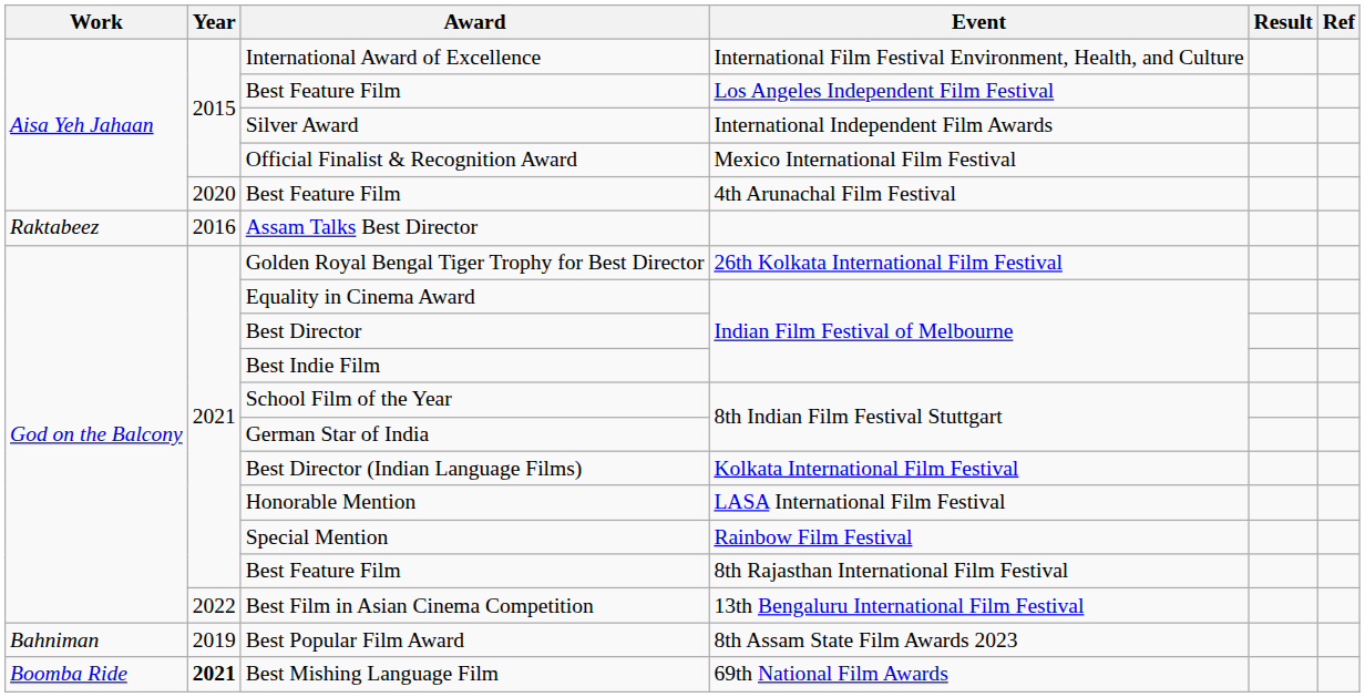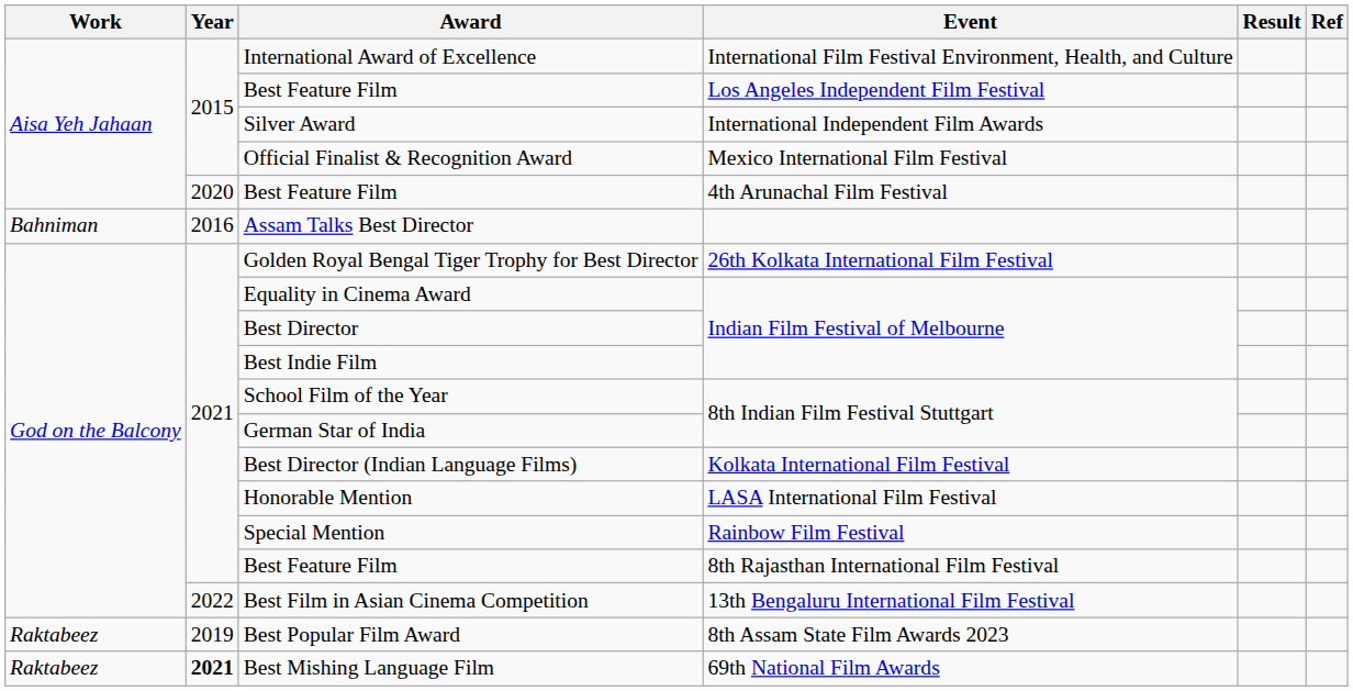Assam Talks Best Director | Work: Raktabeez -> Bahniman
Best Popular Film Award | Work: Bahniman -> Raktabeez
Best Mishing Language Film | Work: Boomba Ride -> Raktabeez
